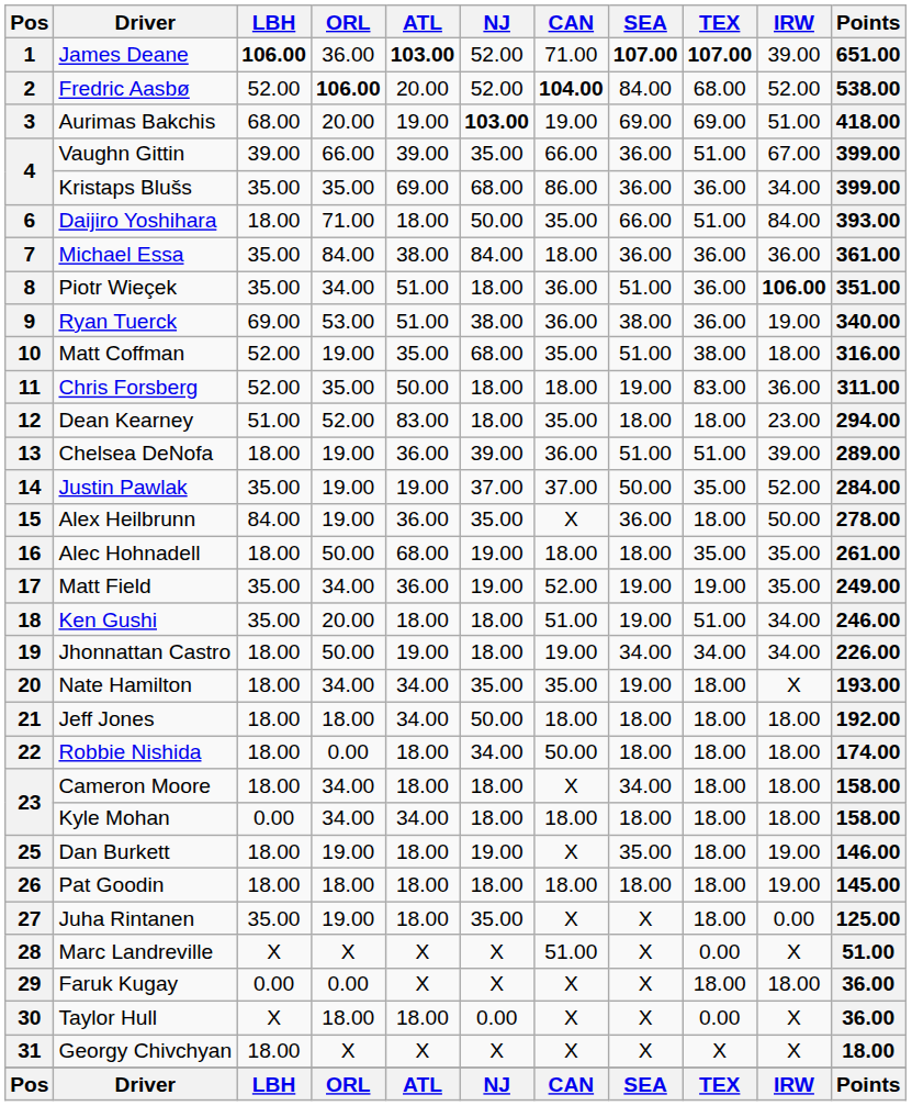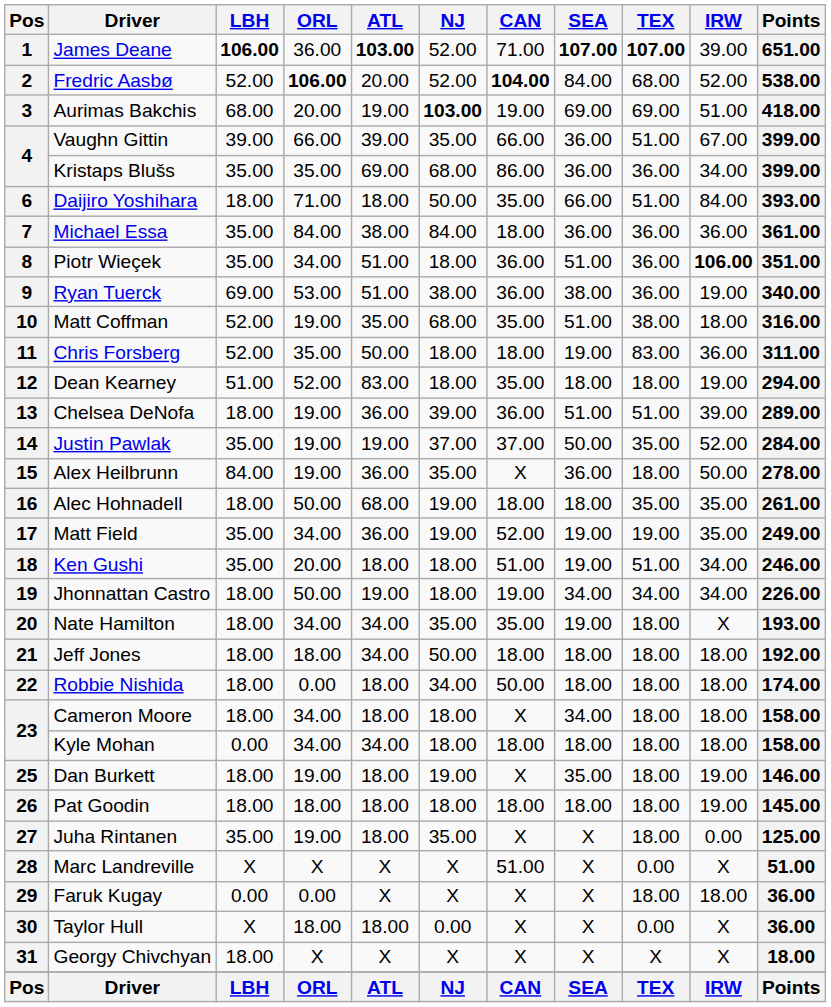12 | IRW: 23.00 -> 19.00
